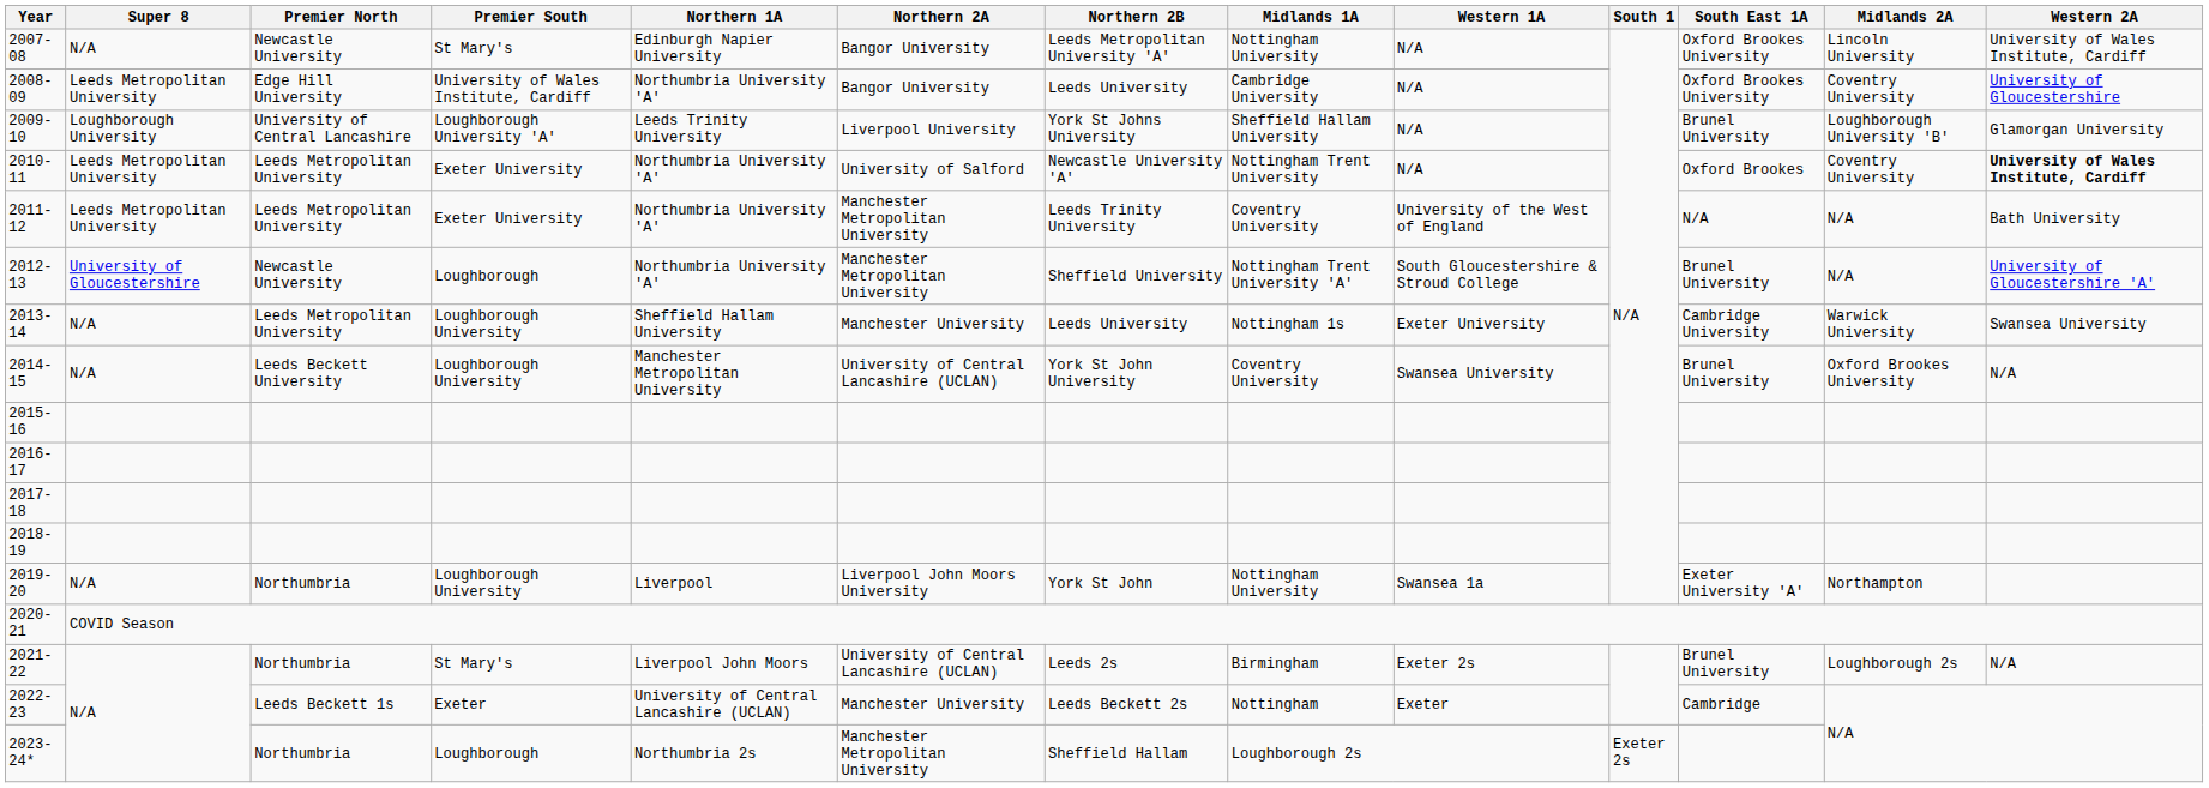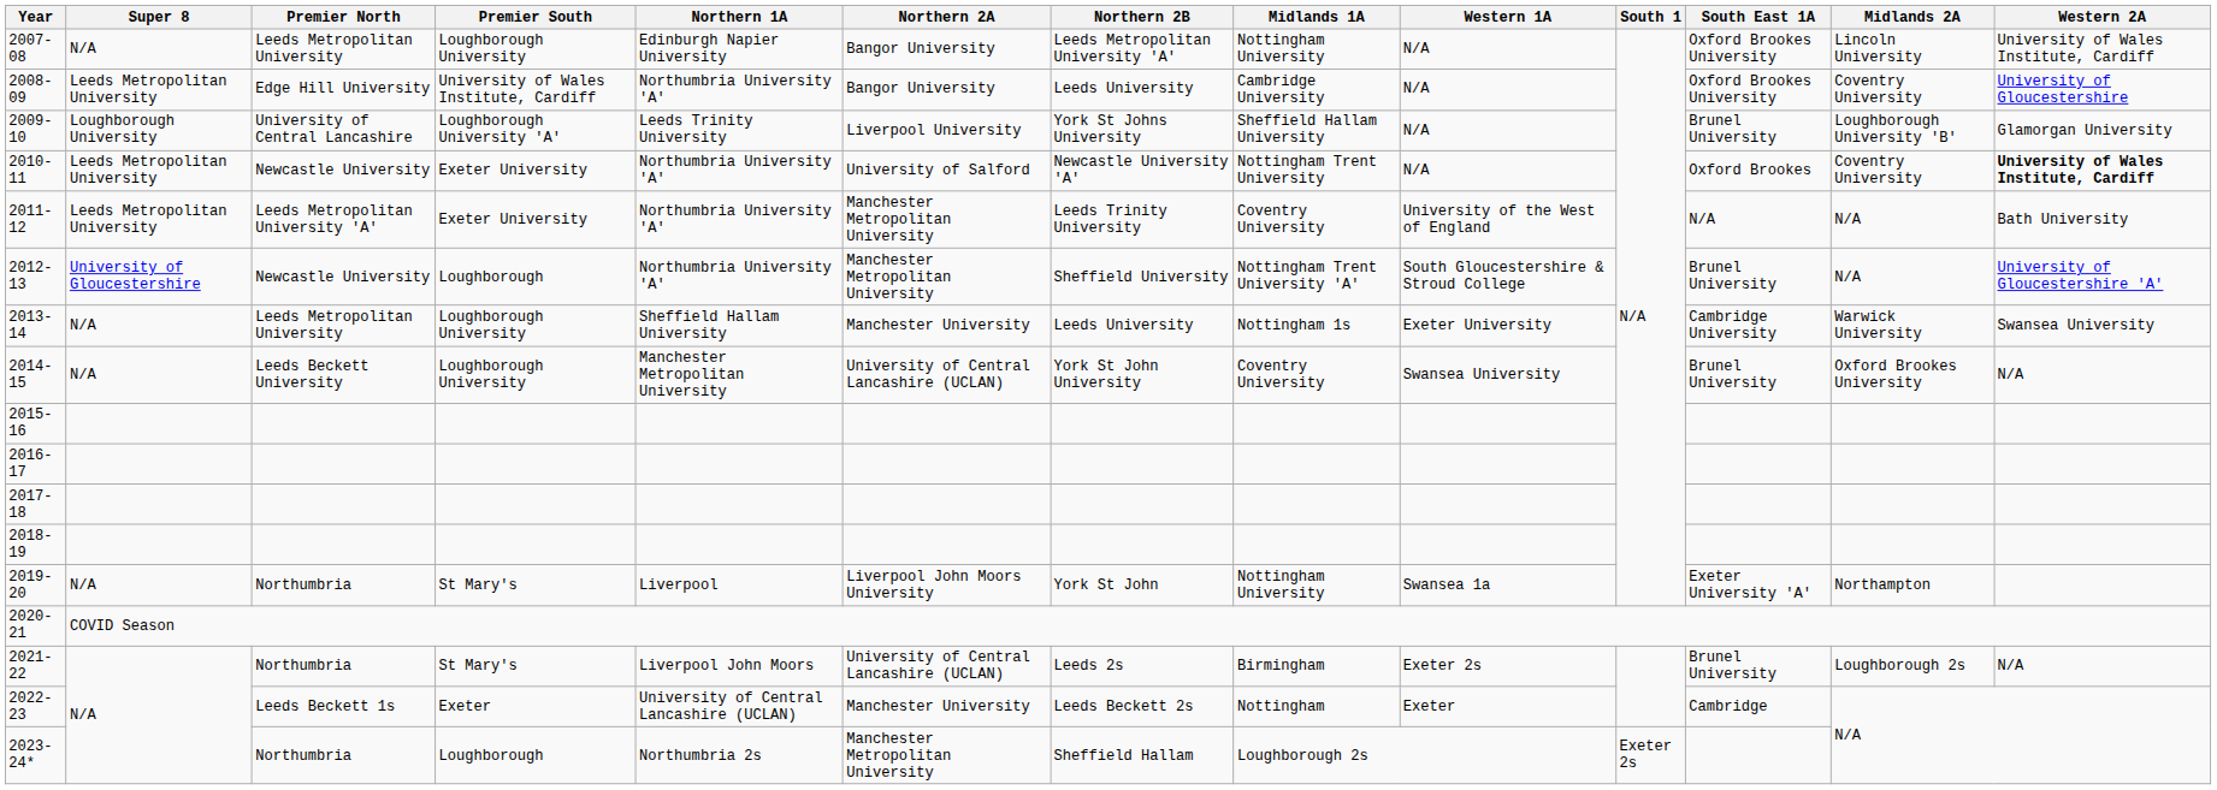2007-08 | Premier North: Newcastle University -> Leeds Metropolitan University
2007-08 | Premier South: St Mary's -> Loughborough University
2010-11 | Premier North: Leeds Metropolitan University -> Newcastle University
2011-12 | Premier North: Leeds Metropolitan University -> Leeds Metropolitan University 'A'
2019-20 | Premier South: Loughborough University -> St Mary's
